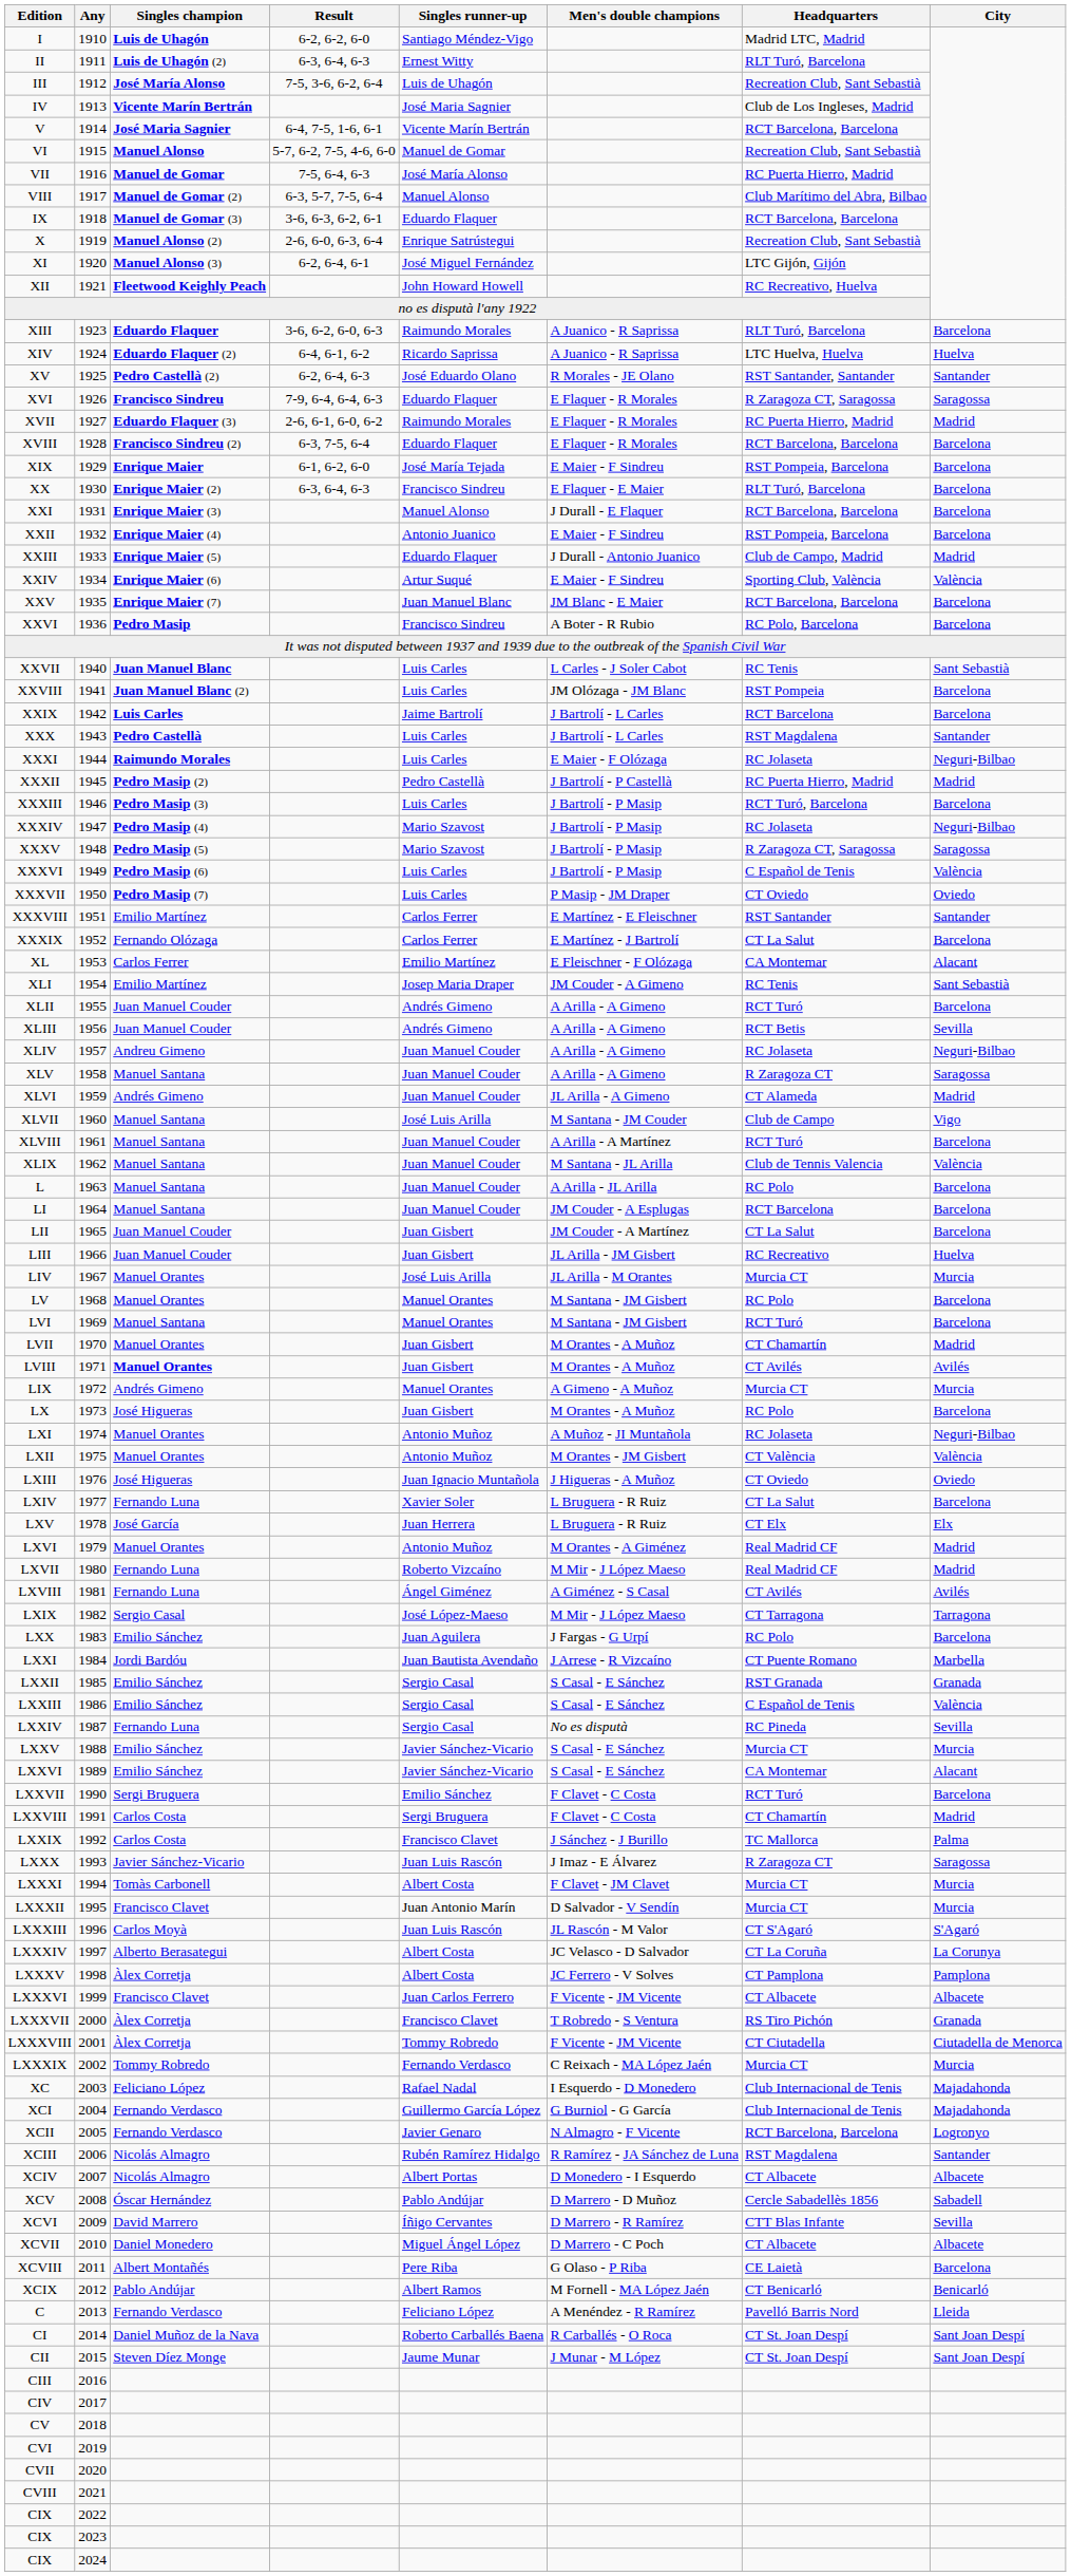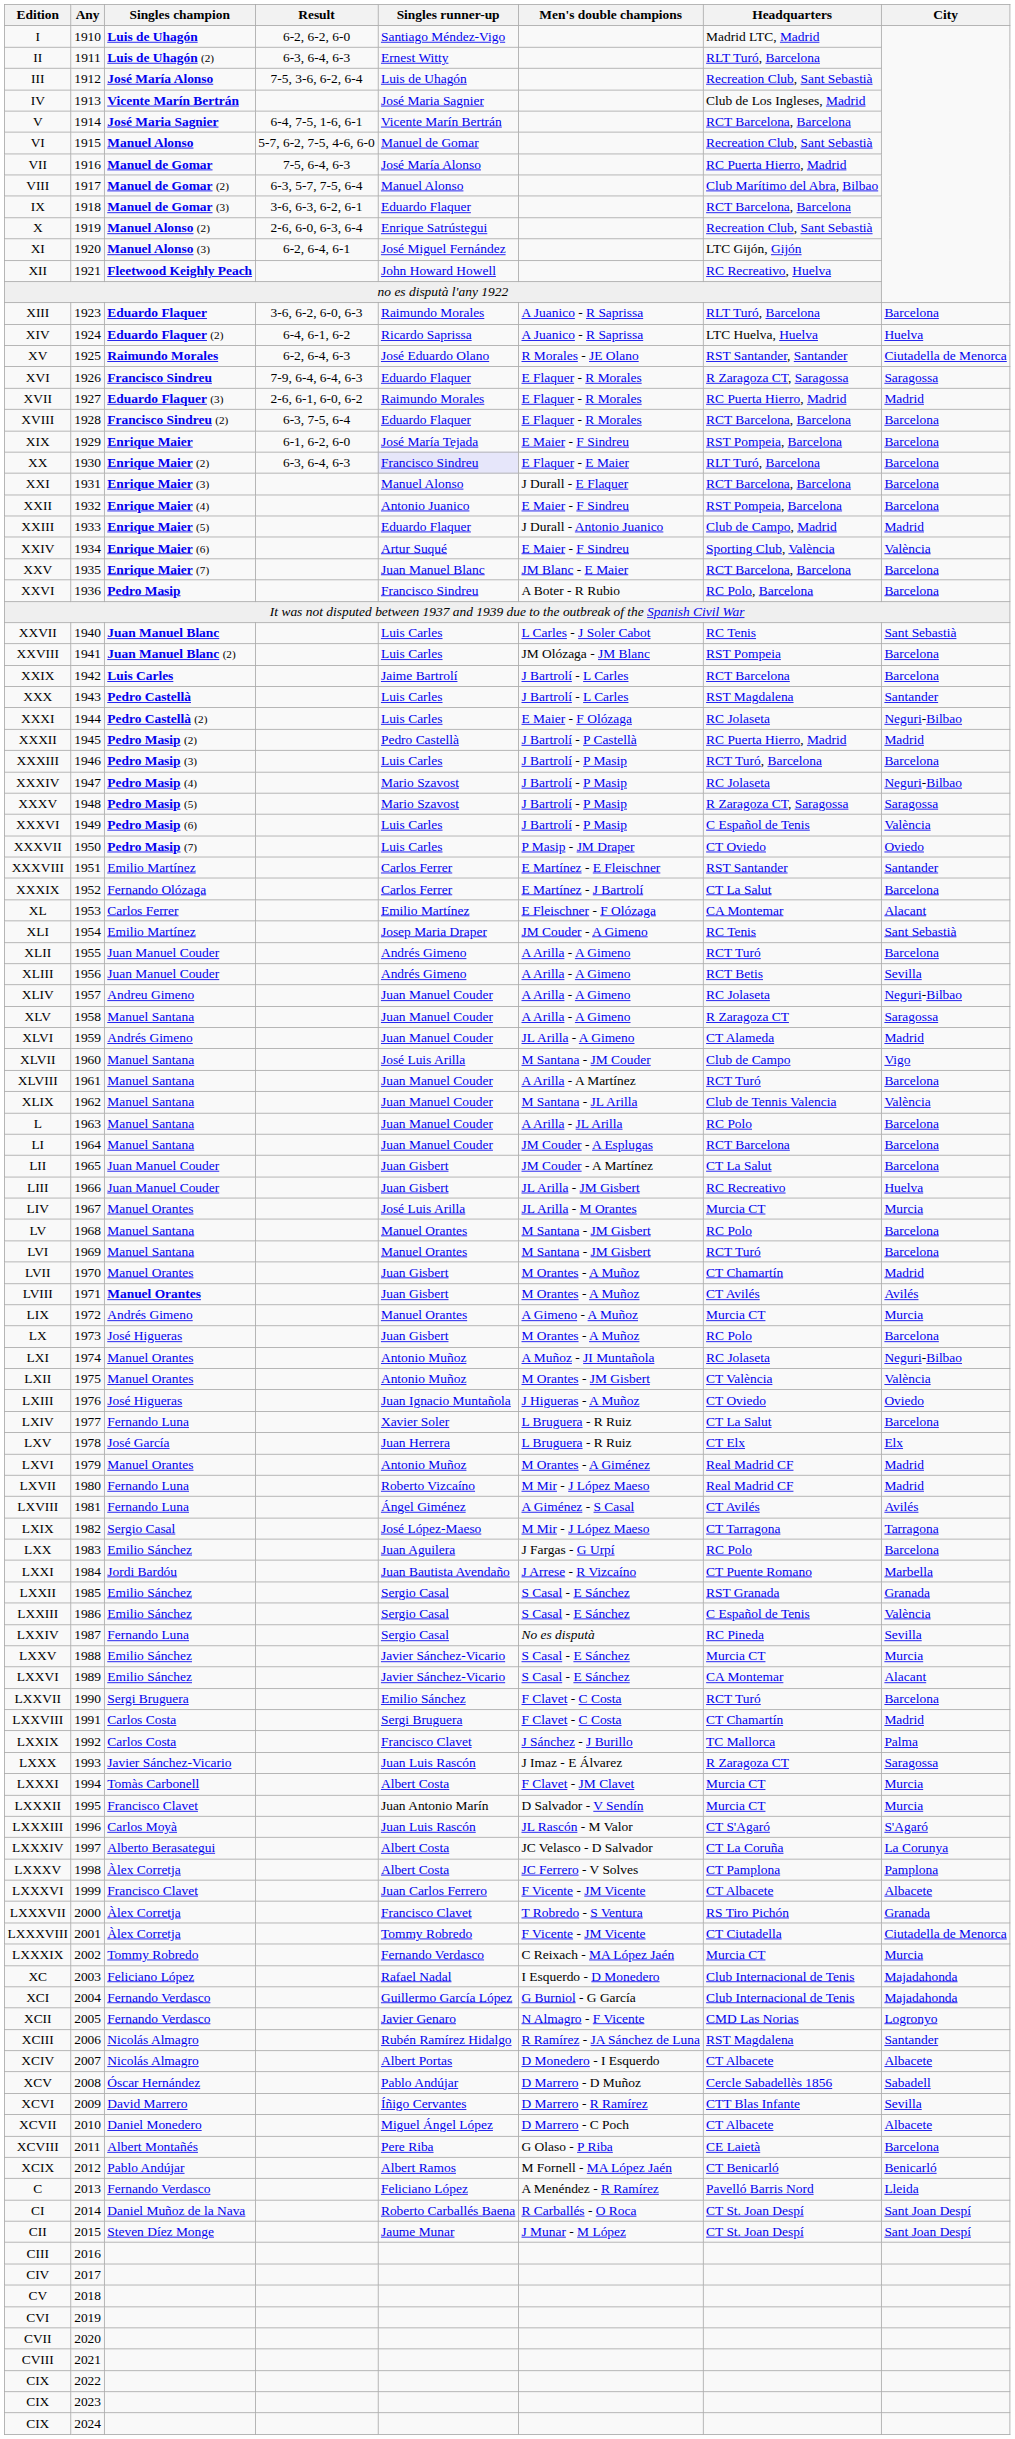XV | Singles champion: Pedro Castellà (2) -> Raimundo Morales
XV | City: Santander -> Ciutadella de Menorca
XX | Singles runner-up: no background -> lavender background
XXXI | Singles champion: Raimundo Morales -> Pedro Castellà (2)
LV | Singles champion: Manuel Orantes -> Manuel Santana
XCII | Headquarters: RCT Barcelona, Barcelona -> CMD Las Norias
